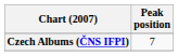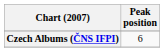Czech Albums (ČNS IFPI) | Peak position: 7 -> 6
